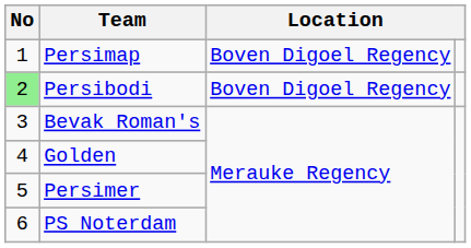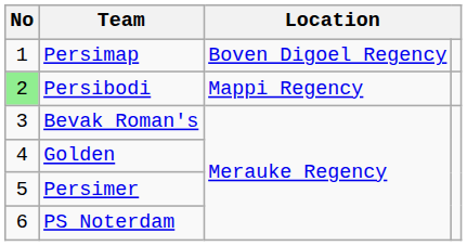Persibodi | column 3: Boven Digoel Regency -> Mappi Regency
